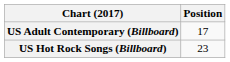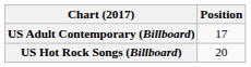US Hot Rock Songs (Billboard) | Position: 23 -> 20
